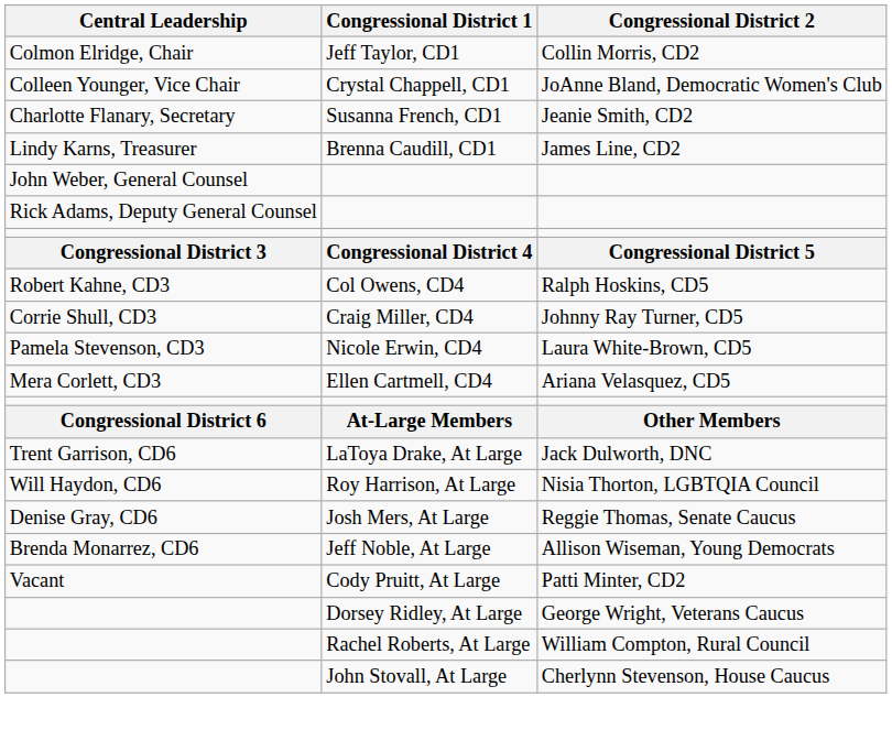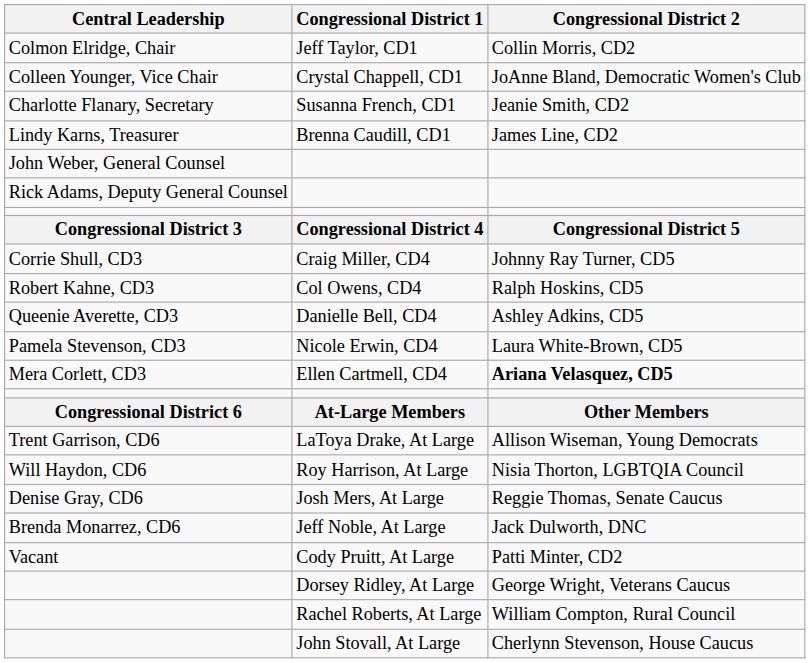rows swapped: Col Owens, CD4 <-> Craig Miller, CD4
+ row: Queenie Averette, CD3 | Danielle Bell, CD4 | Ashley Adkins, CD5
Ellen Cartmell, CD4 | Congressional District 2: normal -> bold
LaToya Drake, At Large | Congressional District 2: Jack Dulworth, DNC -> Allison Wiseman, Young Democrats
Jeff Noble, At Large | Congressional District 2: Allison Wiseman, Young Democrats -> Jack Dulworth, DNC
